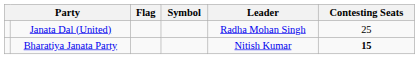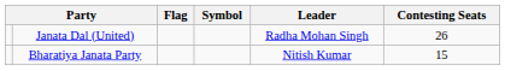Janata Dal (United) | Contesting Seats: 25 -> 26
Bharatiya Janata Party | Contesting Seats: bold -> normal
